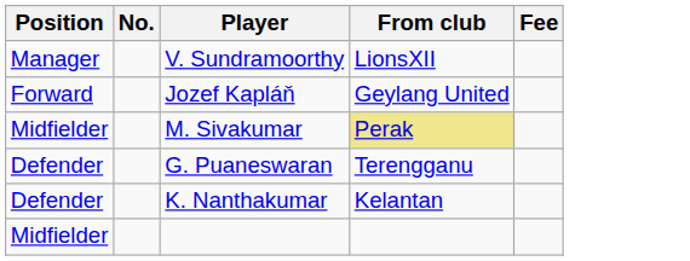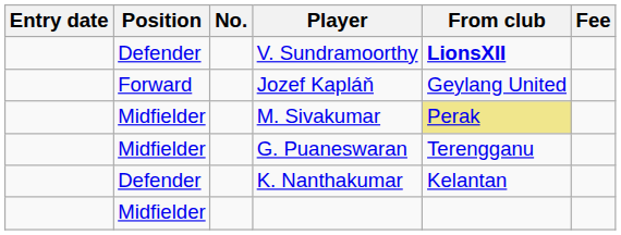+ column: Entry date
V. Sundramoorthy | Position: Manager -> Defender
V. Sundramoorthy | From club: normal -> bold
G. Puaneswaran | Position: Defender -> Midfielder
